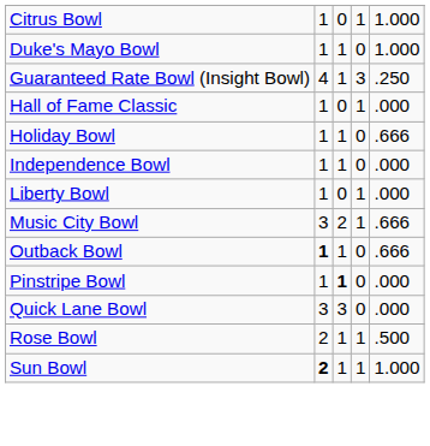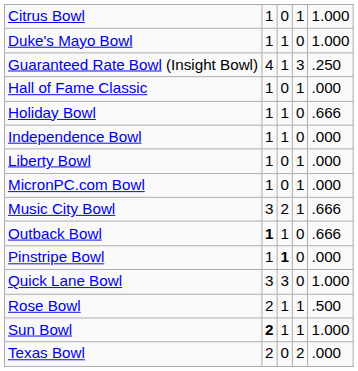+ row: MicronPC.com Bowl | 1 | 0 | 1 | .000
Quick Lane Bowl | column 5: .000 -> 1.000
+ row: Texas Bowl | 2 | 0 | 2 | .000
